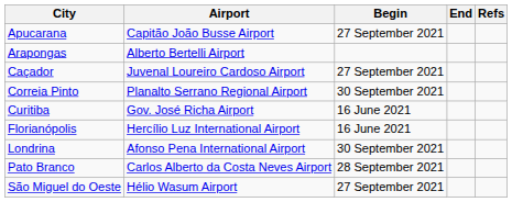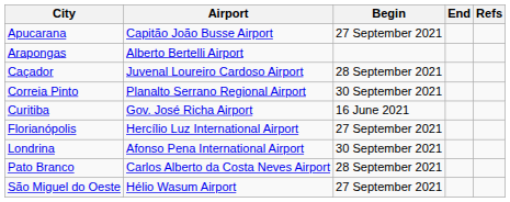Caçador | Begin: 27 September 2021 -> 28 September 2021
Florianópolis | Begin: 16 June 2021 -> 27 September 2021
